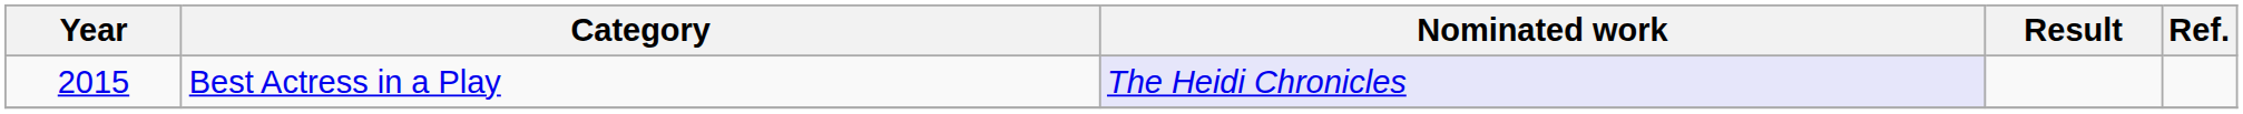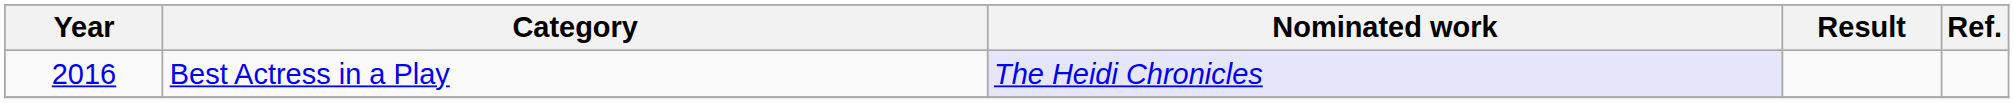Best Actress in a Play | Year: 2015 -> 2016
